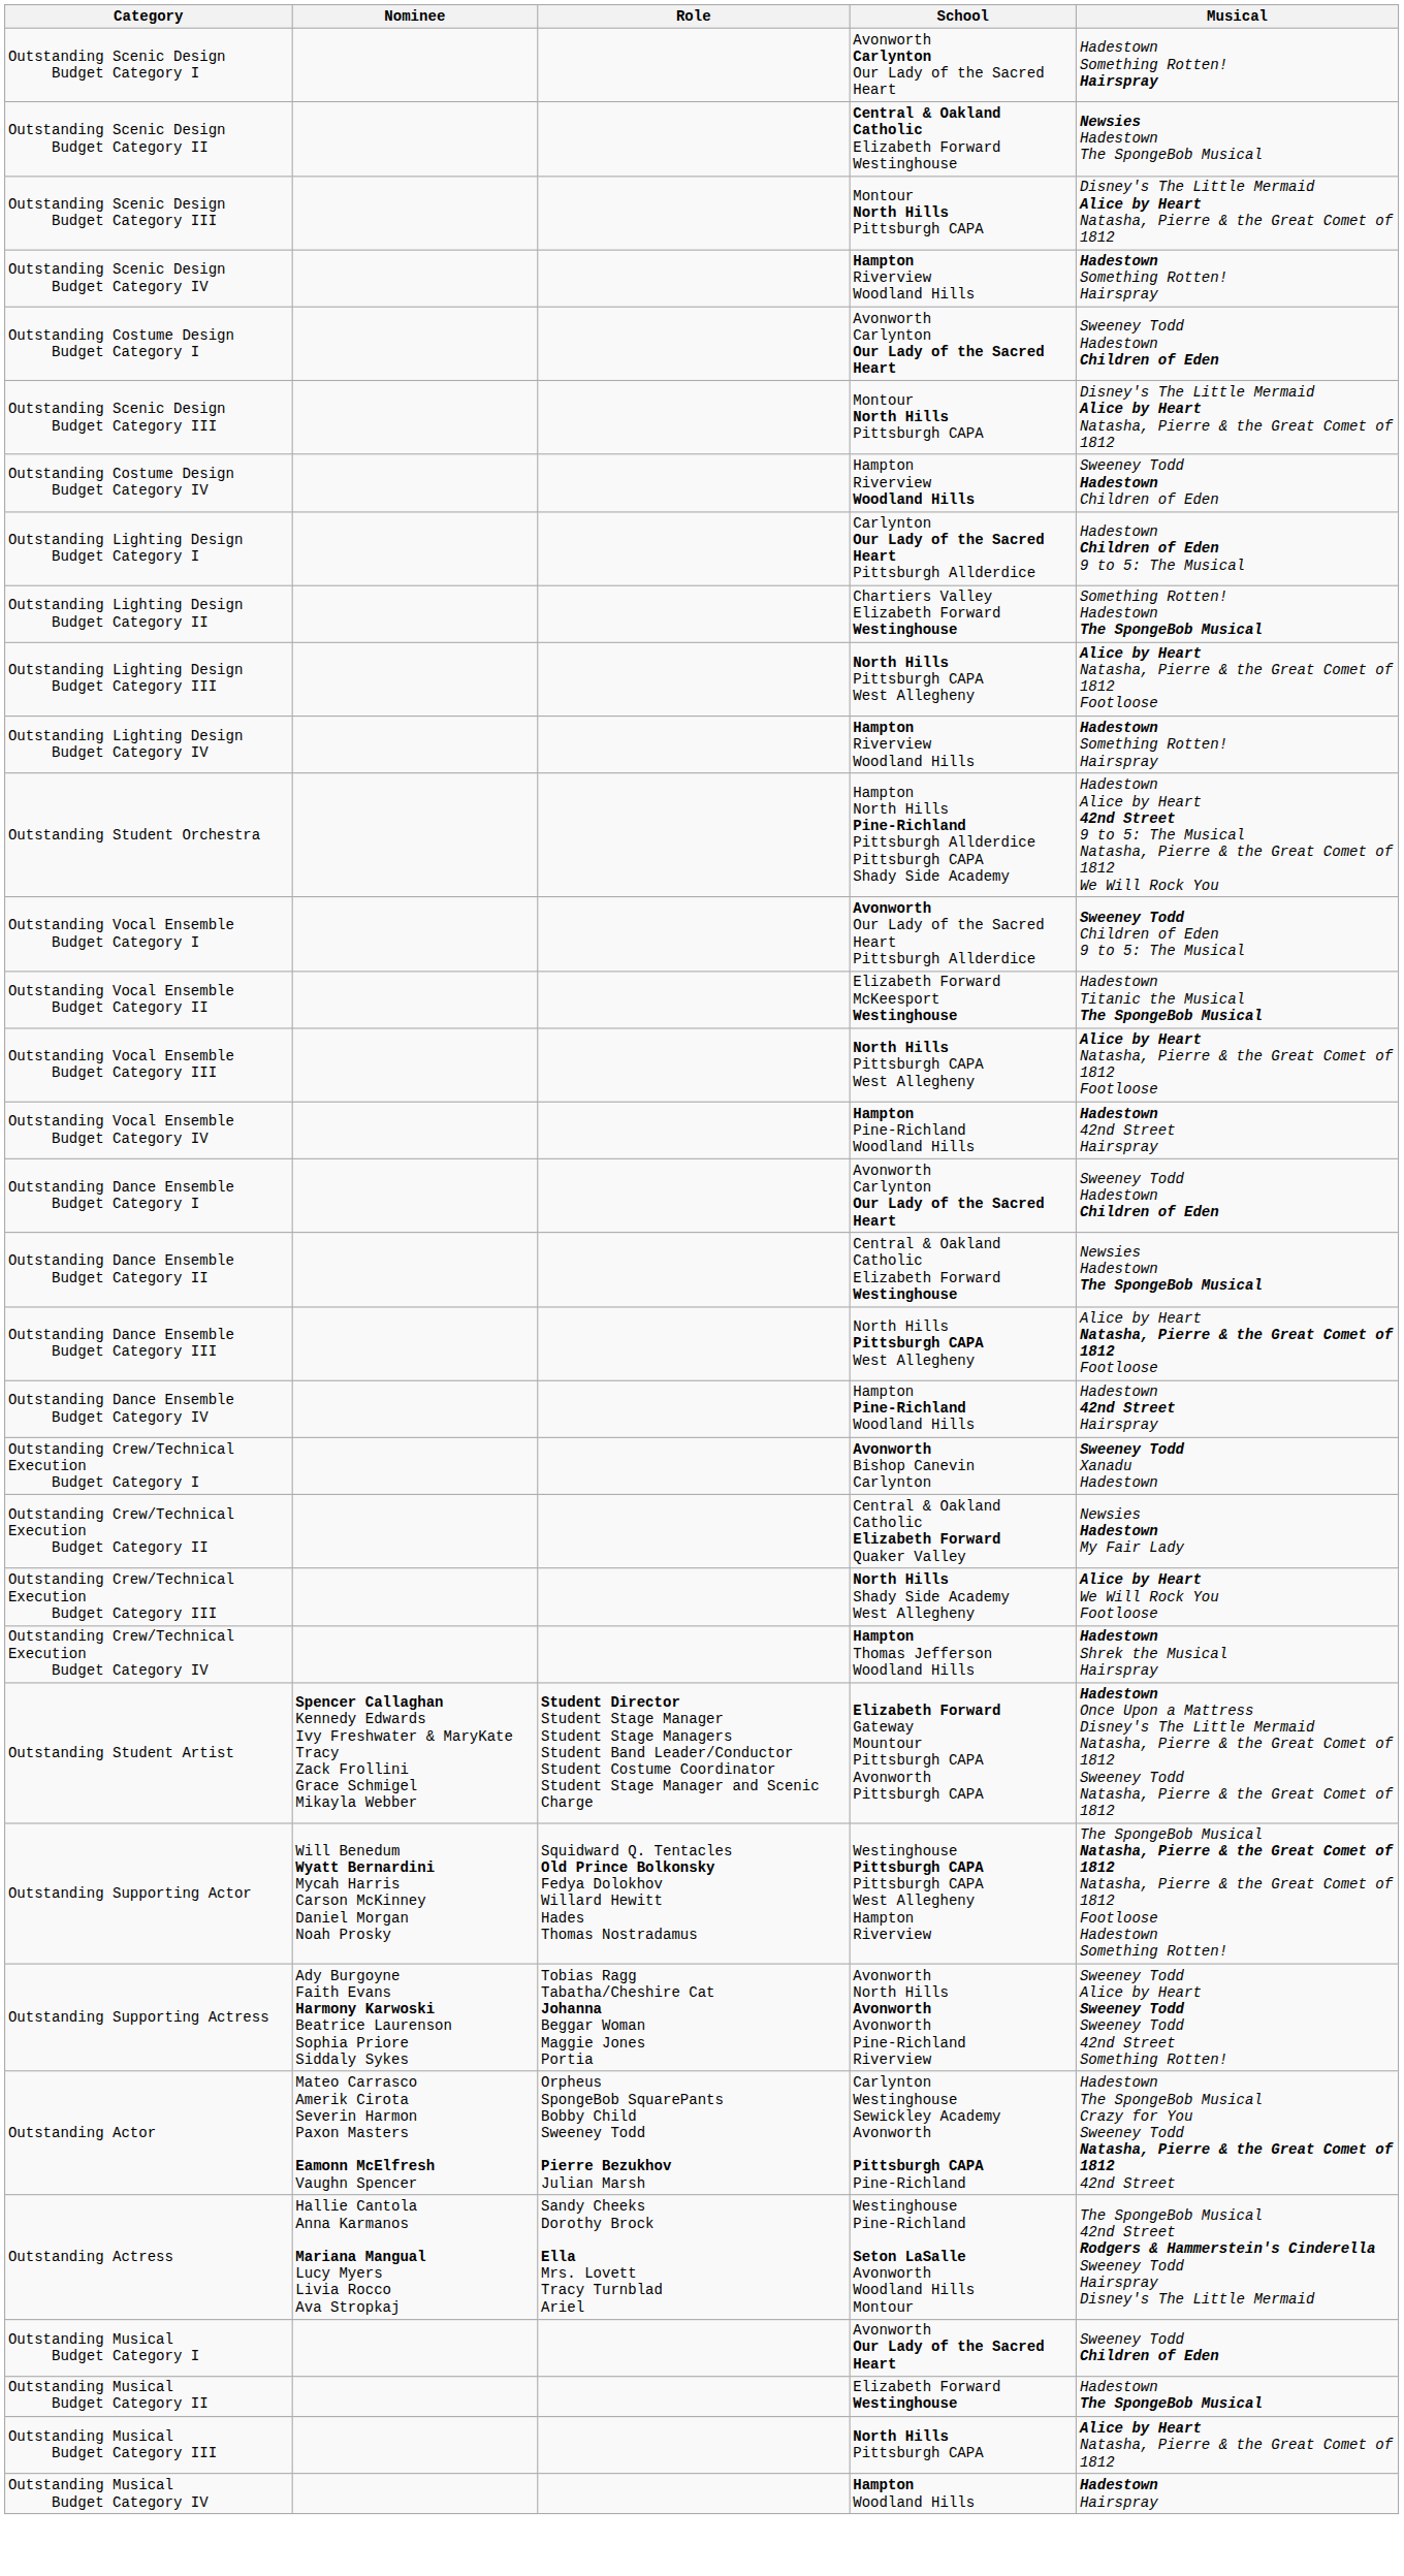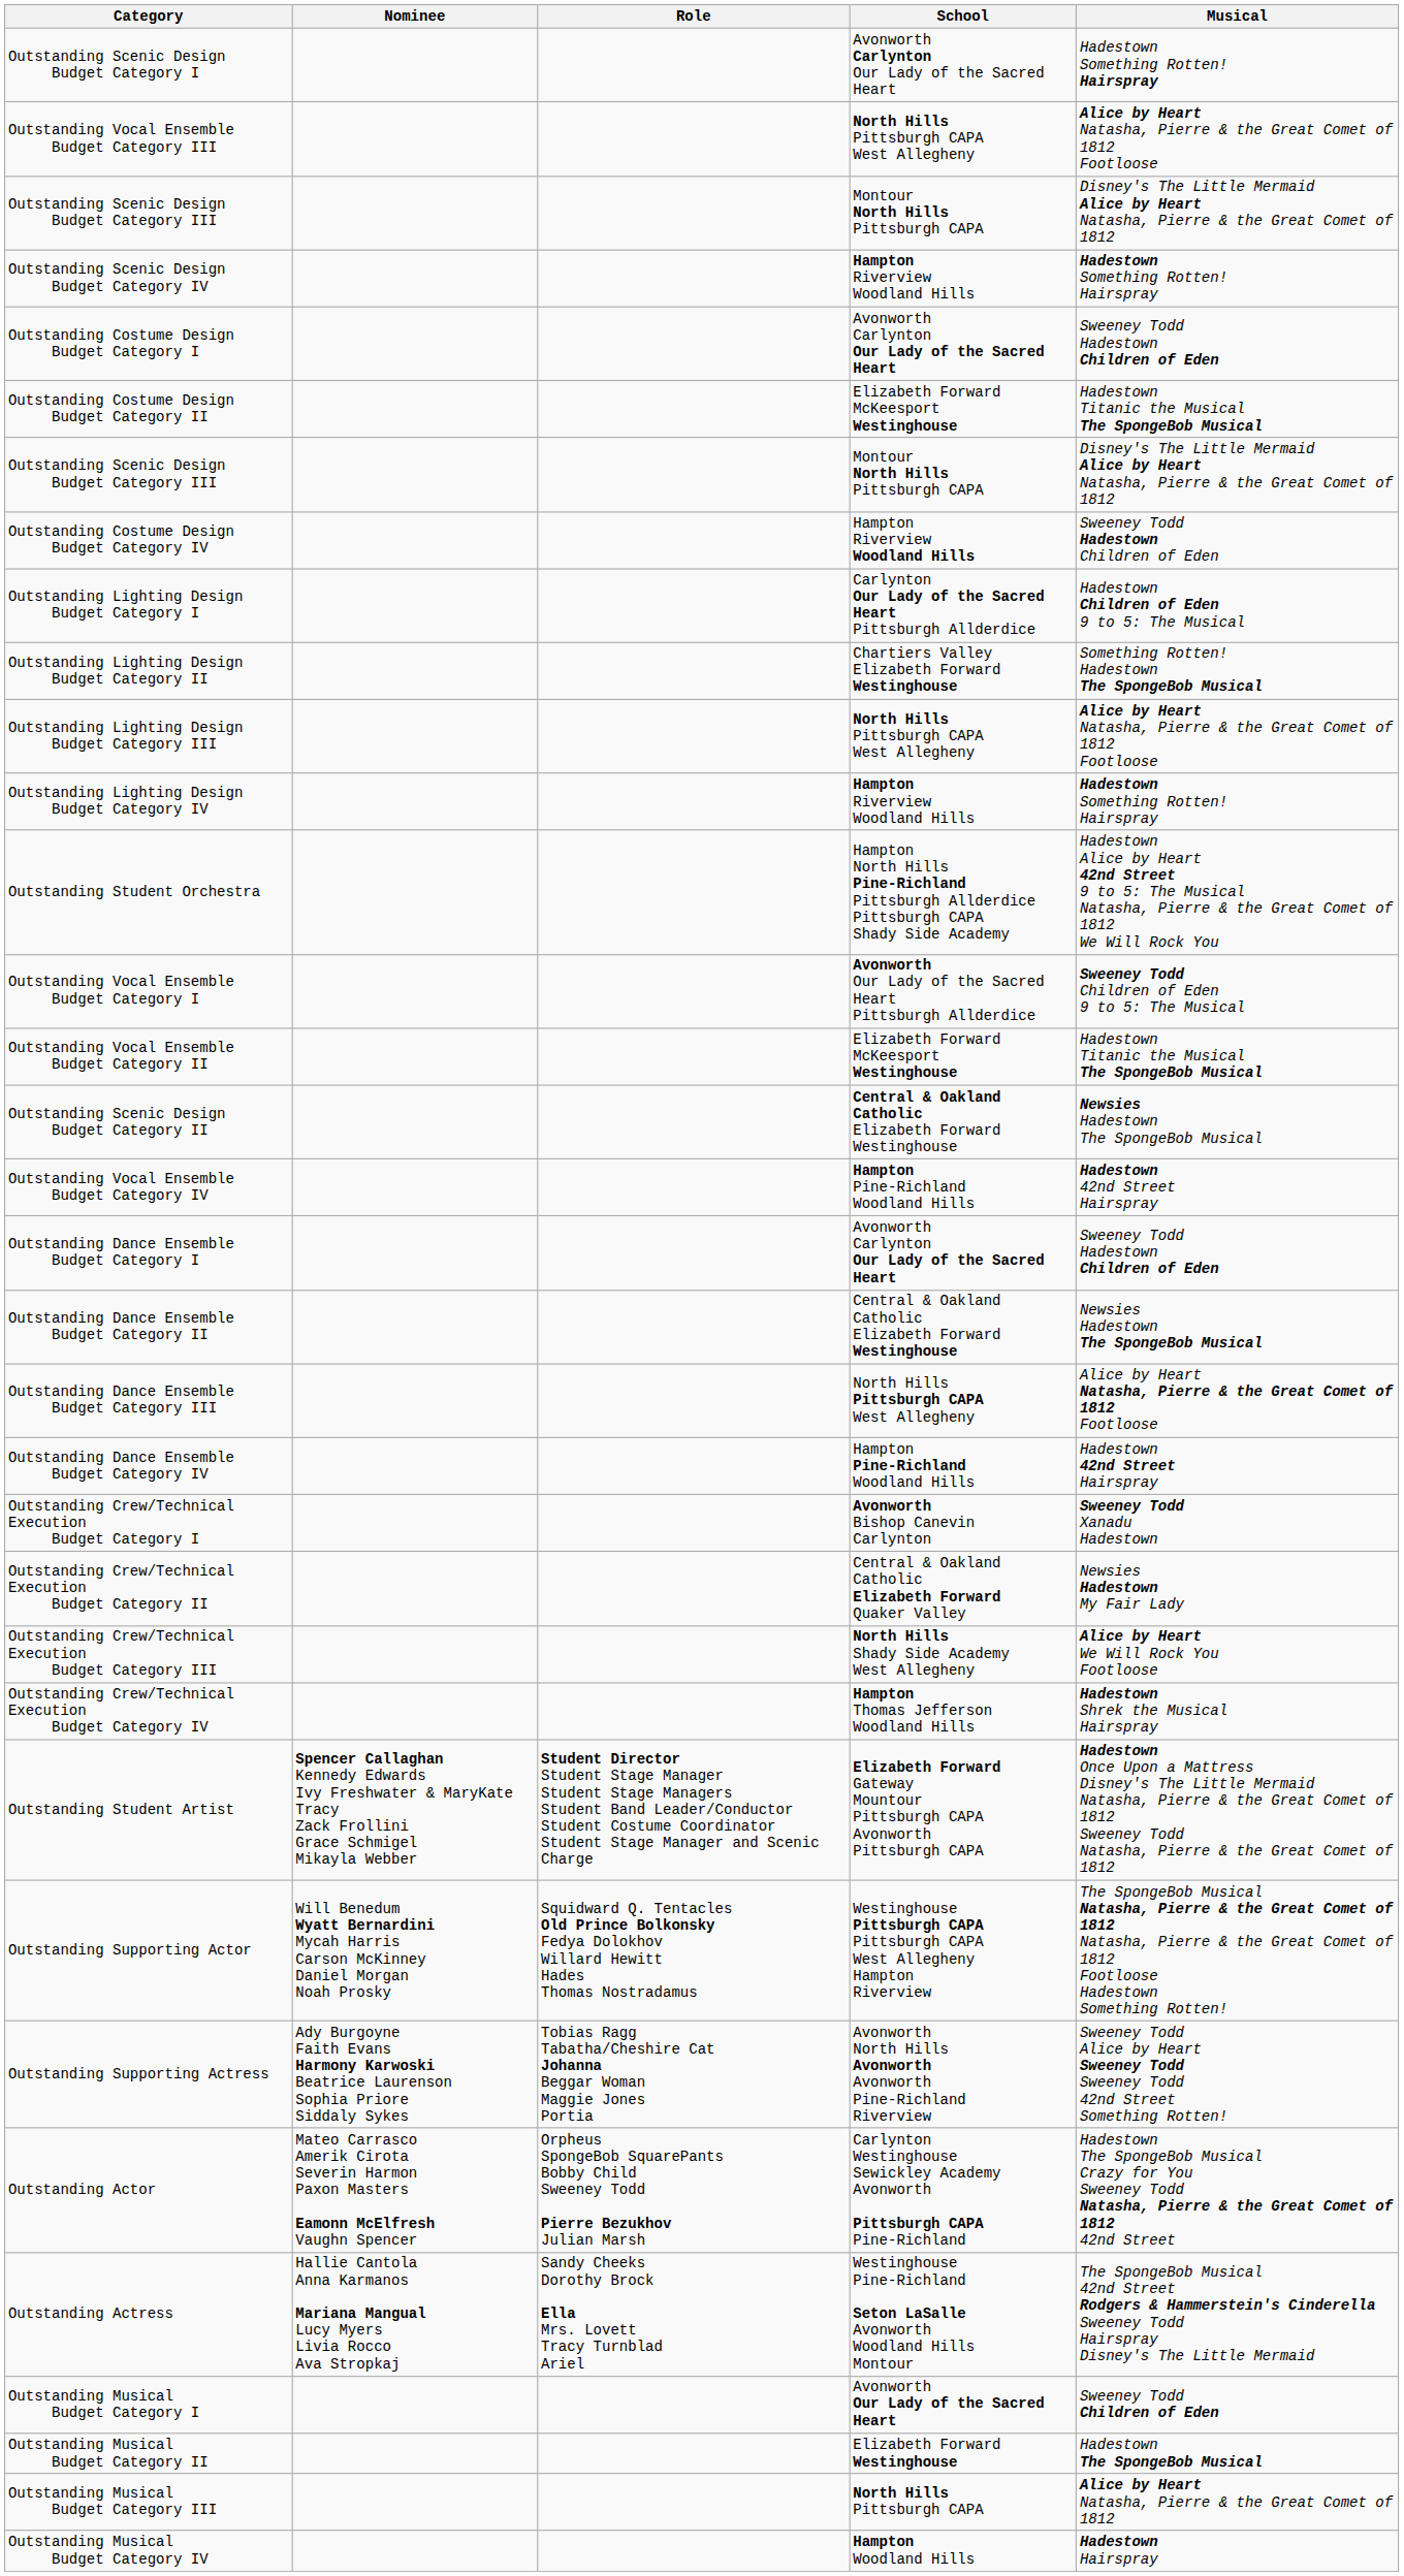rows swapped: Outstanding Scenic Design Budget Category II <-> Outstanding Vocal Ensemble Budget Category III
+ row: Outstanding Costume Design Budget Category II | Elizabeth Forward McKeesport Westinghouse | Hadestown Titanic the Musical The SpongeBob Musical
